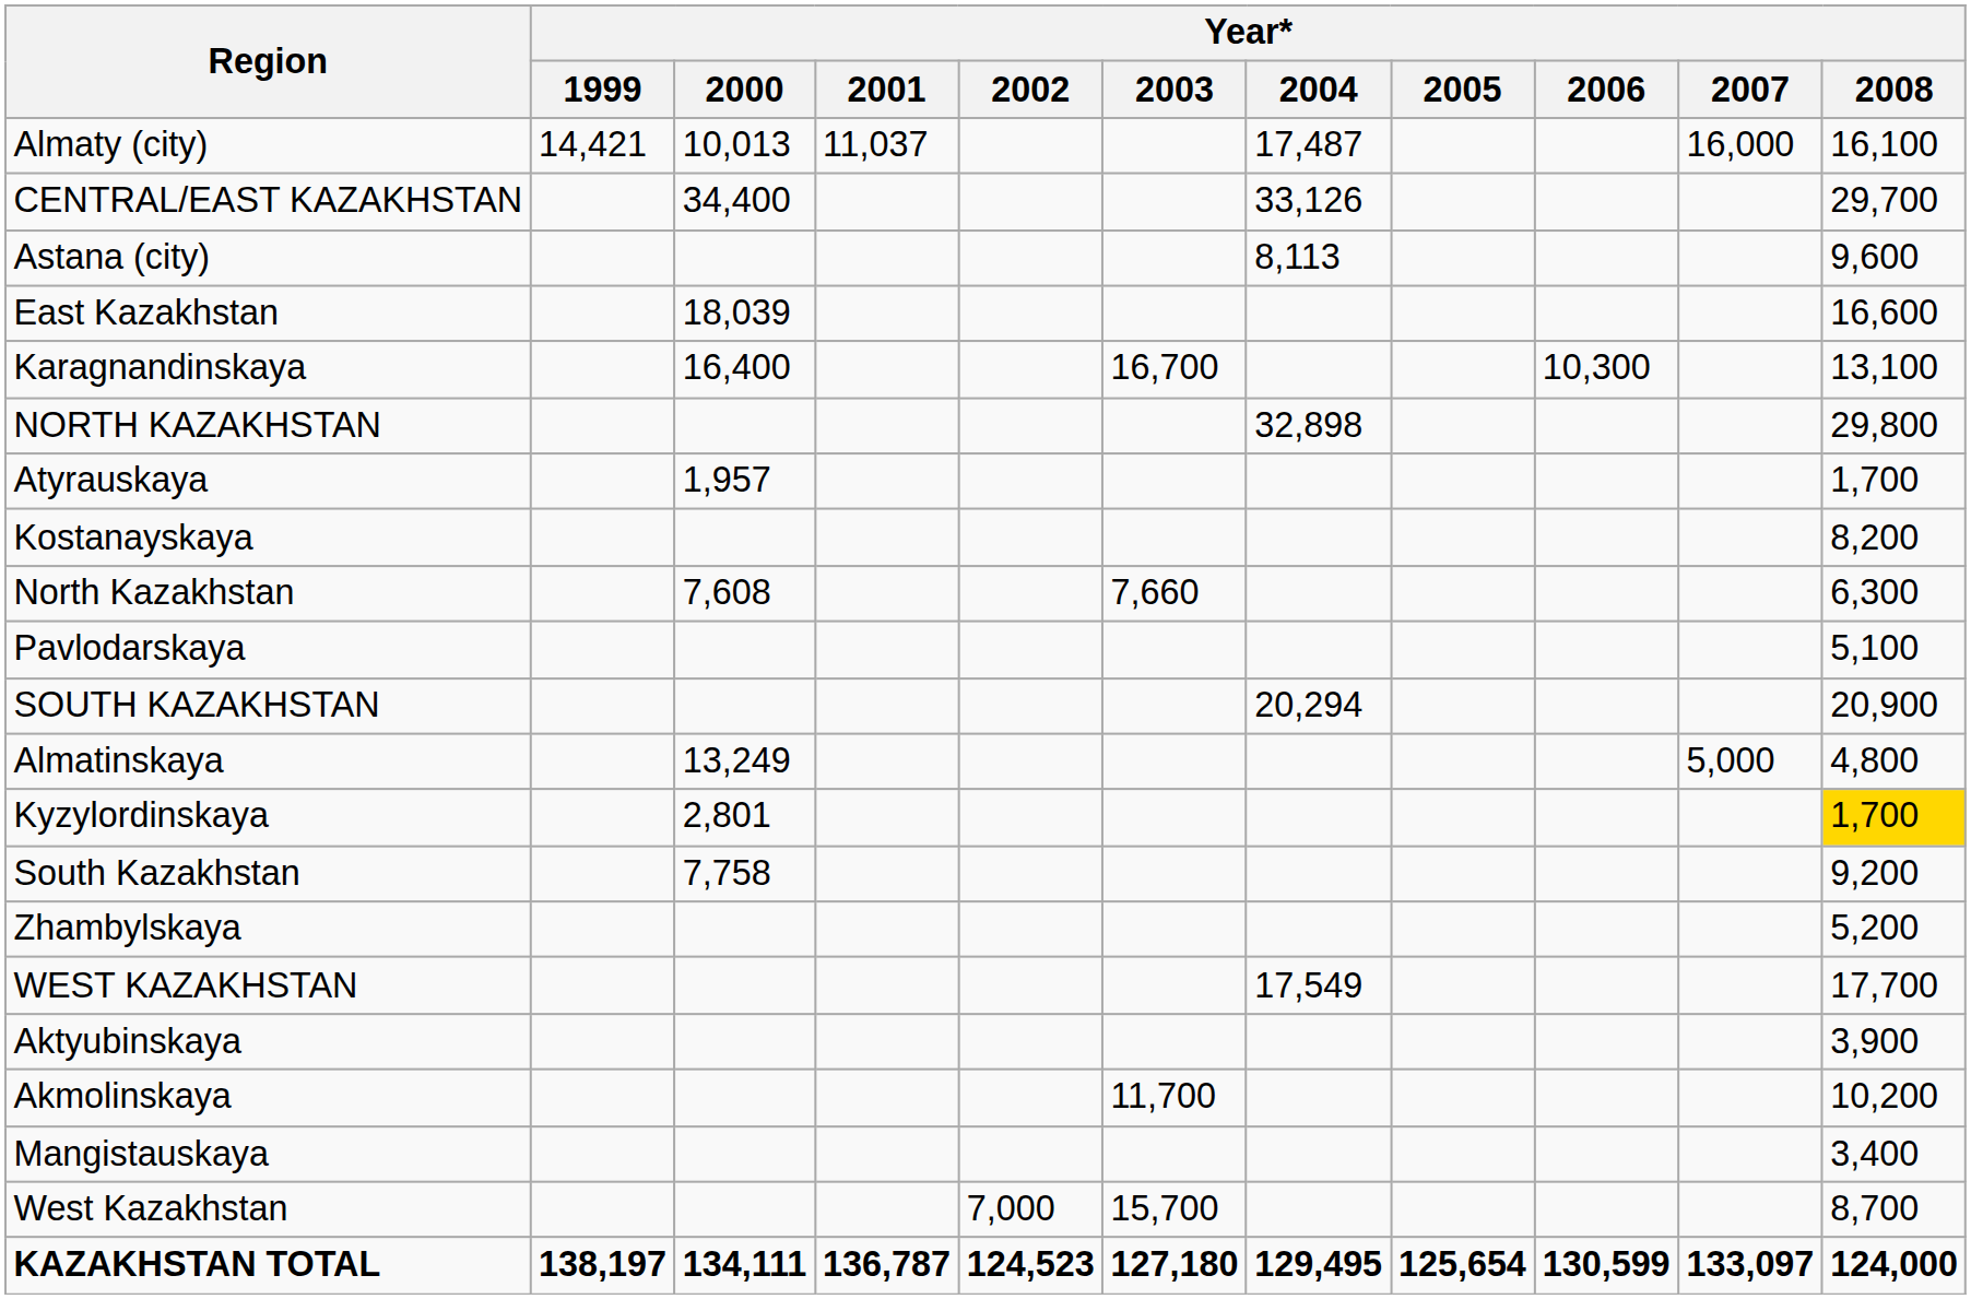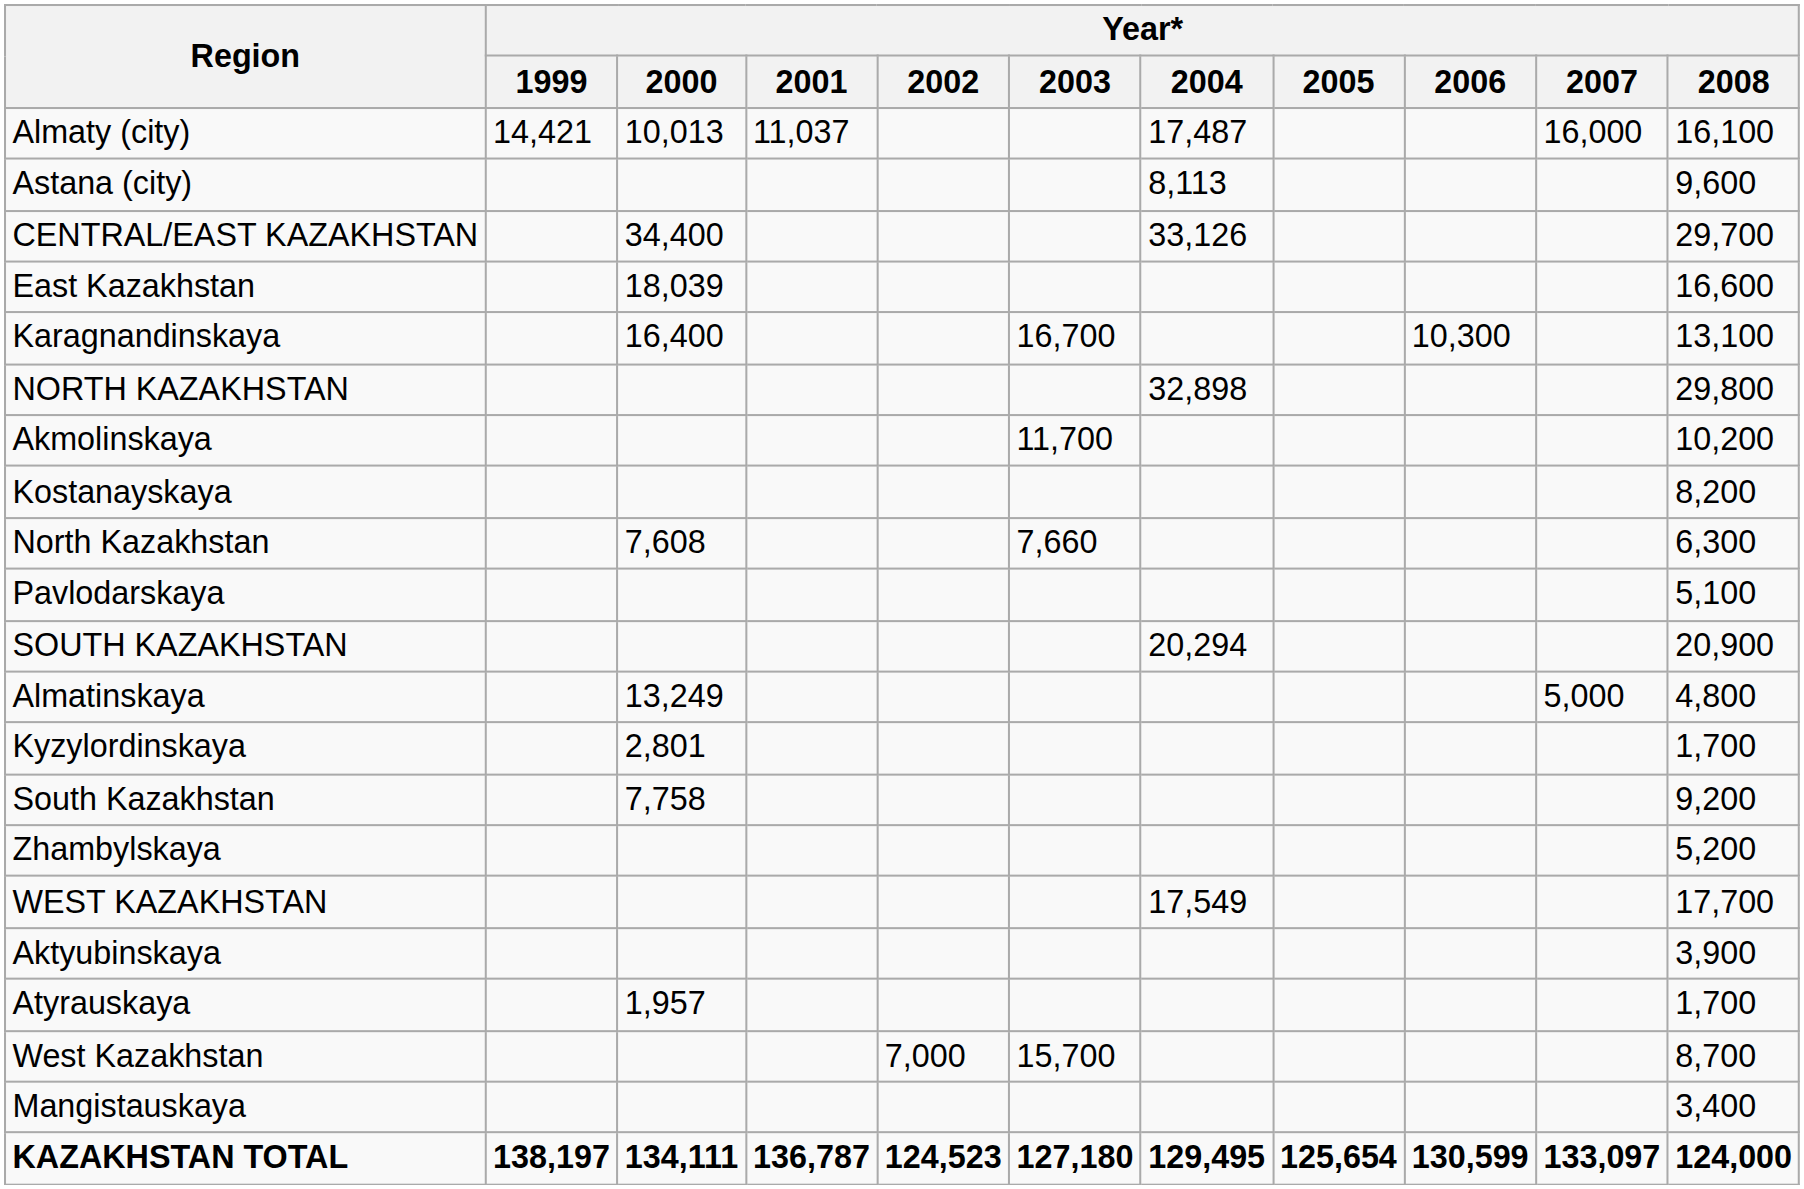rows swapped: Astana (city) <-> CENTRAL/EAST KAZAKHSTAN
rows swapped: Akmolinskaya <-> Atyrauskaya
Kyzylordinskaya | Year* / 2008: gold background -> no background
rows swapped: Mangistauskaya <-> West Kazakhstan
